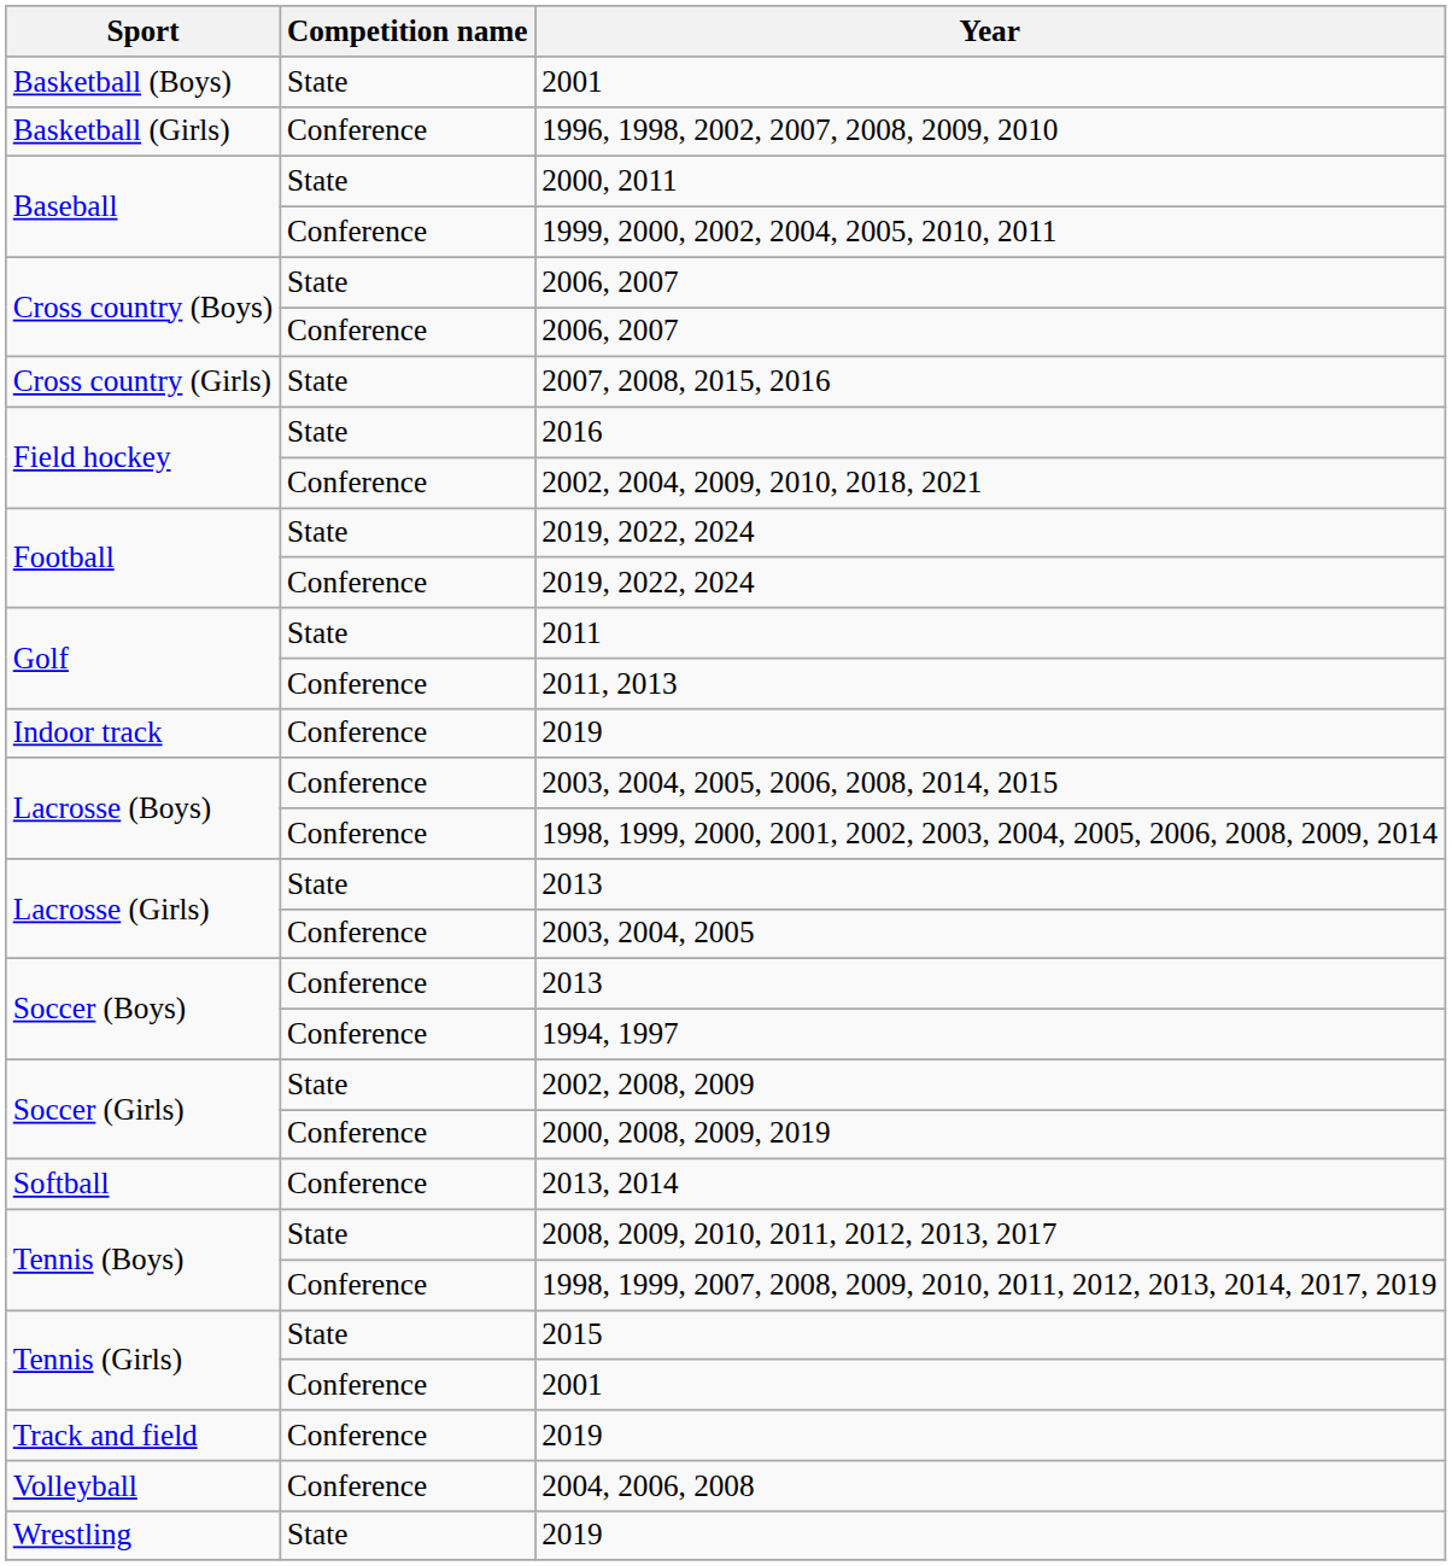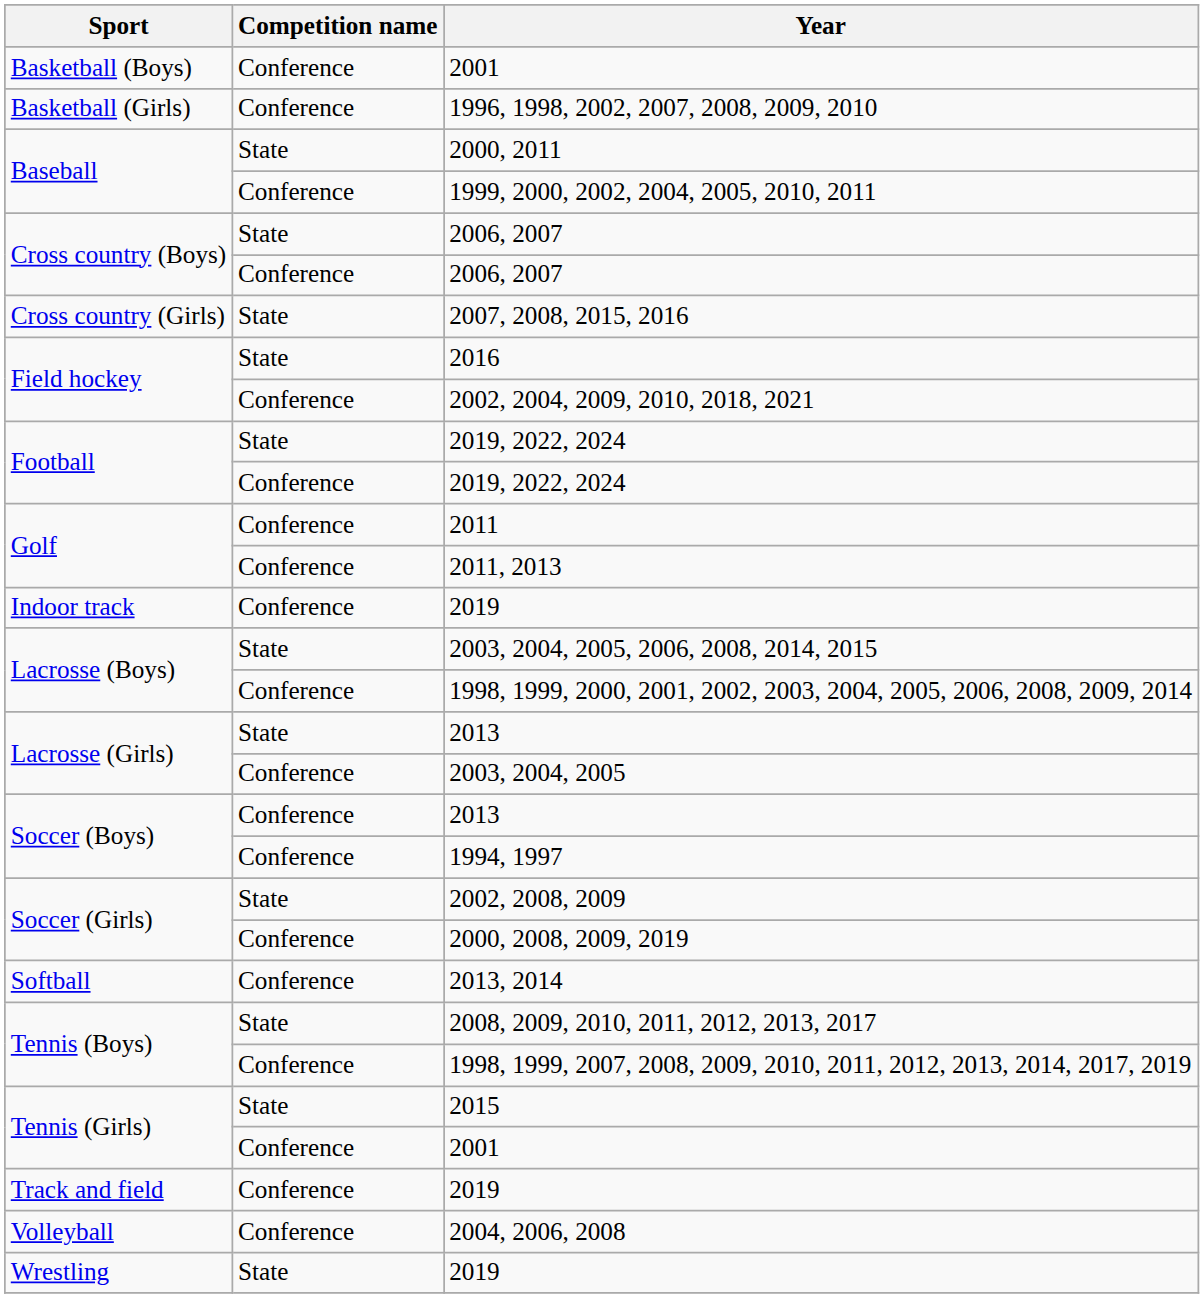Basketball (Boys) / 2001 | Competition name: State -> Conference
2011 | Competition name: State -> Conference
2003, 2004, 2005, 2006, 2008, 2014, 2015 | Competition name: Conference -> State
